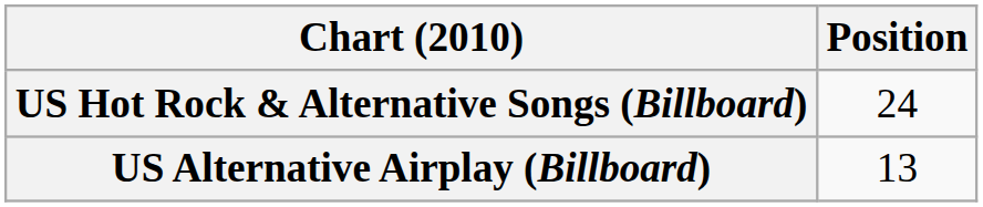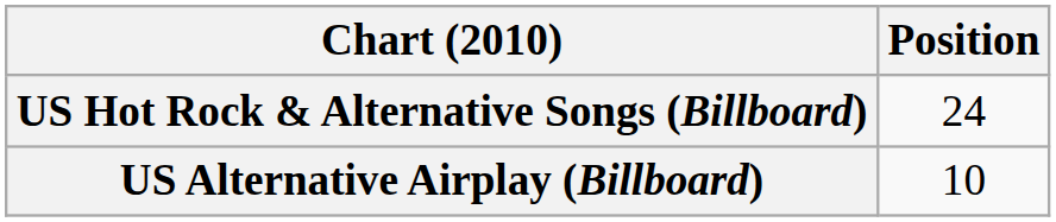US Alternative Airplay (Billboard) | Position: 13 -> 10
